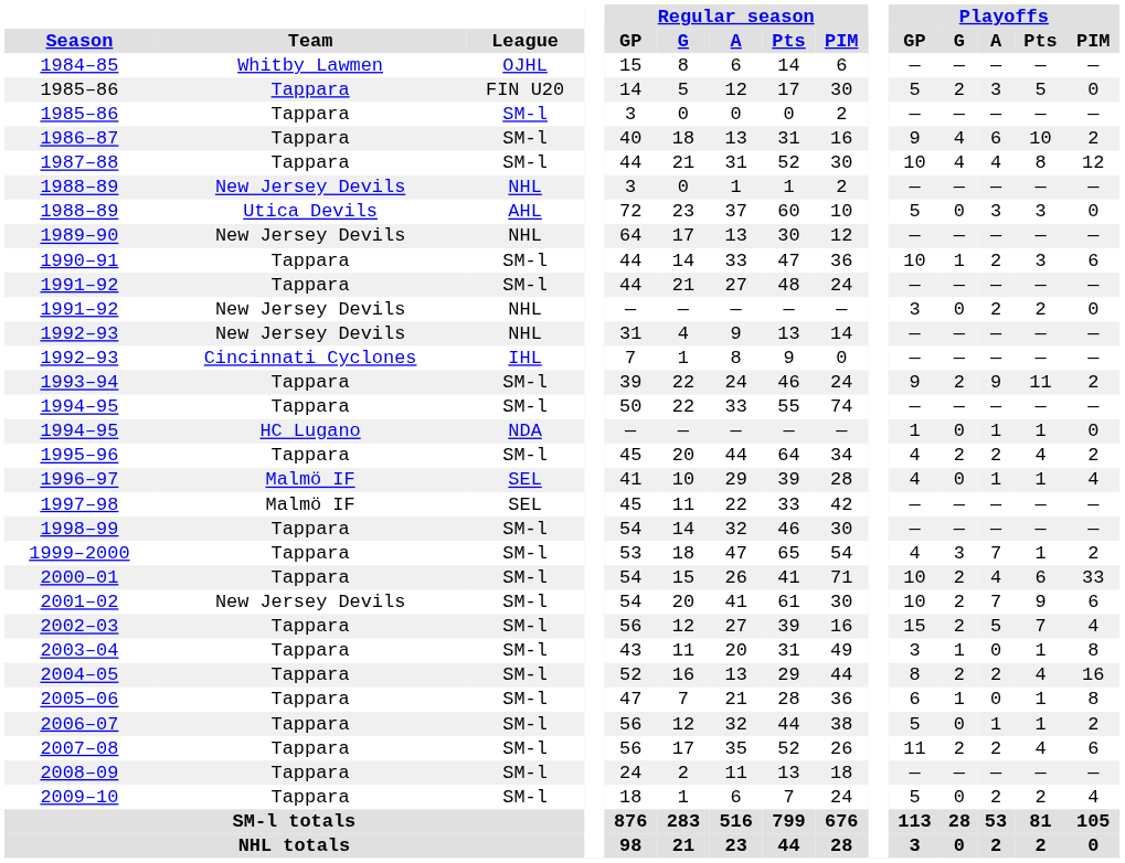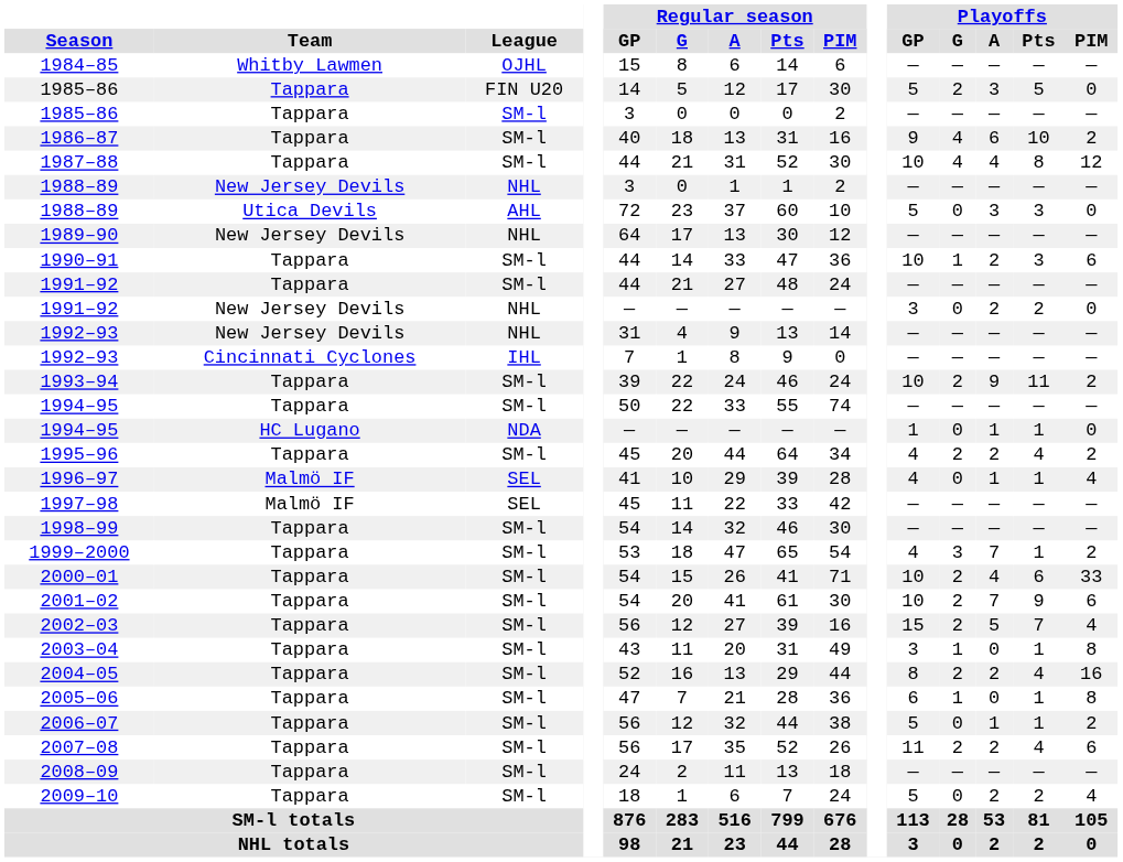1993–94 | Playoffs / GP: 9 -> 10
2001–02 | Team: New Jersey Devils -> Tappara
